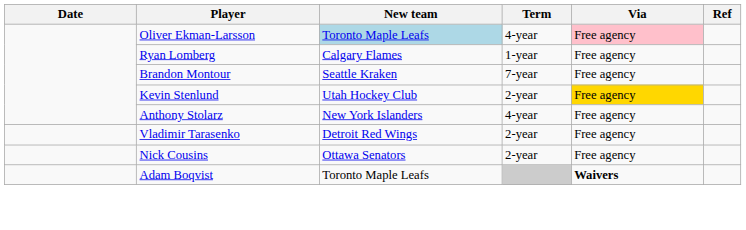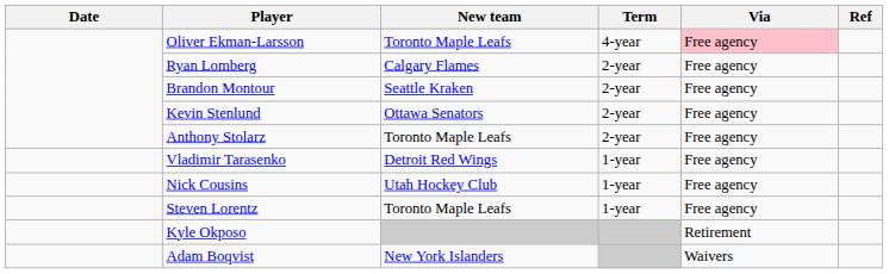Oliver Ekman-Larsson | New team: lightblue background -> no background
Ryan Lomberg | Term: 1-year -> 2-year
Brandon Montour | Term: 7-year -> 2-year
Kevin Stenlund | New team: Utah Hockey Club -> Ottawa Senators
Kevin Stenlund | Via: gold background -> no background
Anthony Stolarz | New team: New York Islanders -> Toronto Maple Leafs
Anthony Stolarz | Term: 4-year -> 2-year
Vladimir Tarasenko | Term: 2-year -> 1-year
Nick Cousins | New team: Ottawa Senators -> Utah Hockey Club
Nick Cousins | Term: 2-year -> 1-year
+ row: Steven Lorentz | Toronto Maple Leafs | 1-year | Free agency
+ row: Kyle Okposo | Retirement
Adam Boqvist | New team: Toronto Maple Leafs -> New York Islanders
Adam Boqvist | Via: bold -> normal
